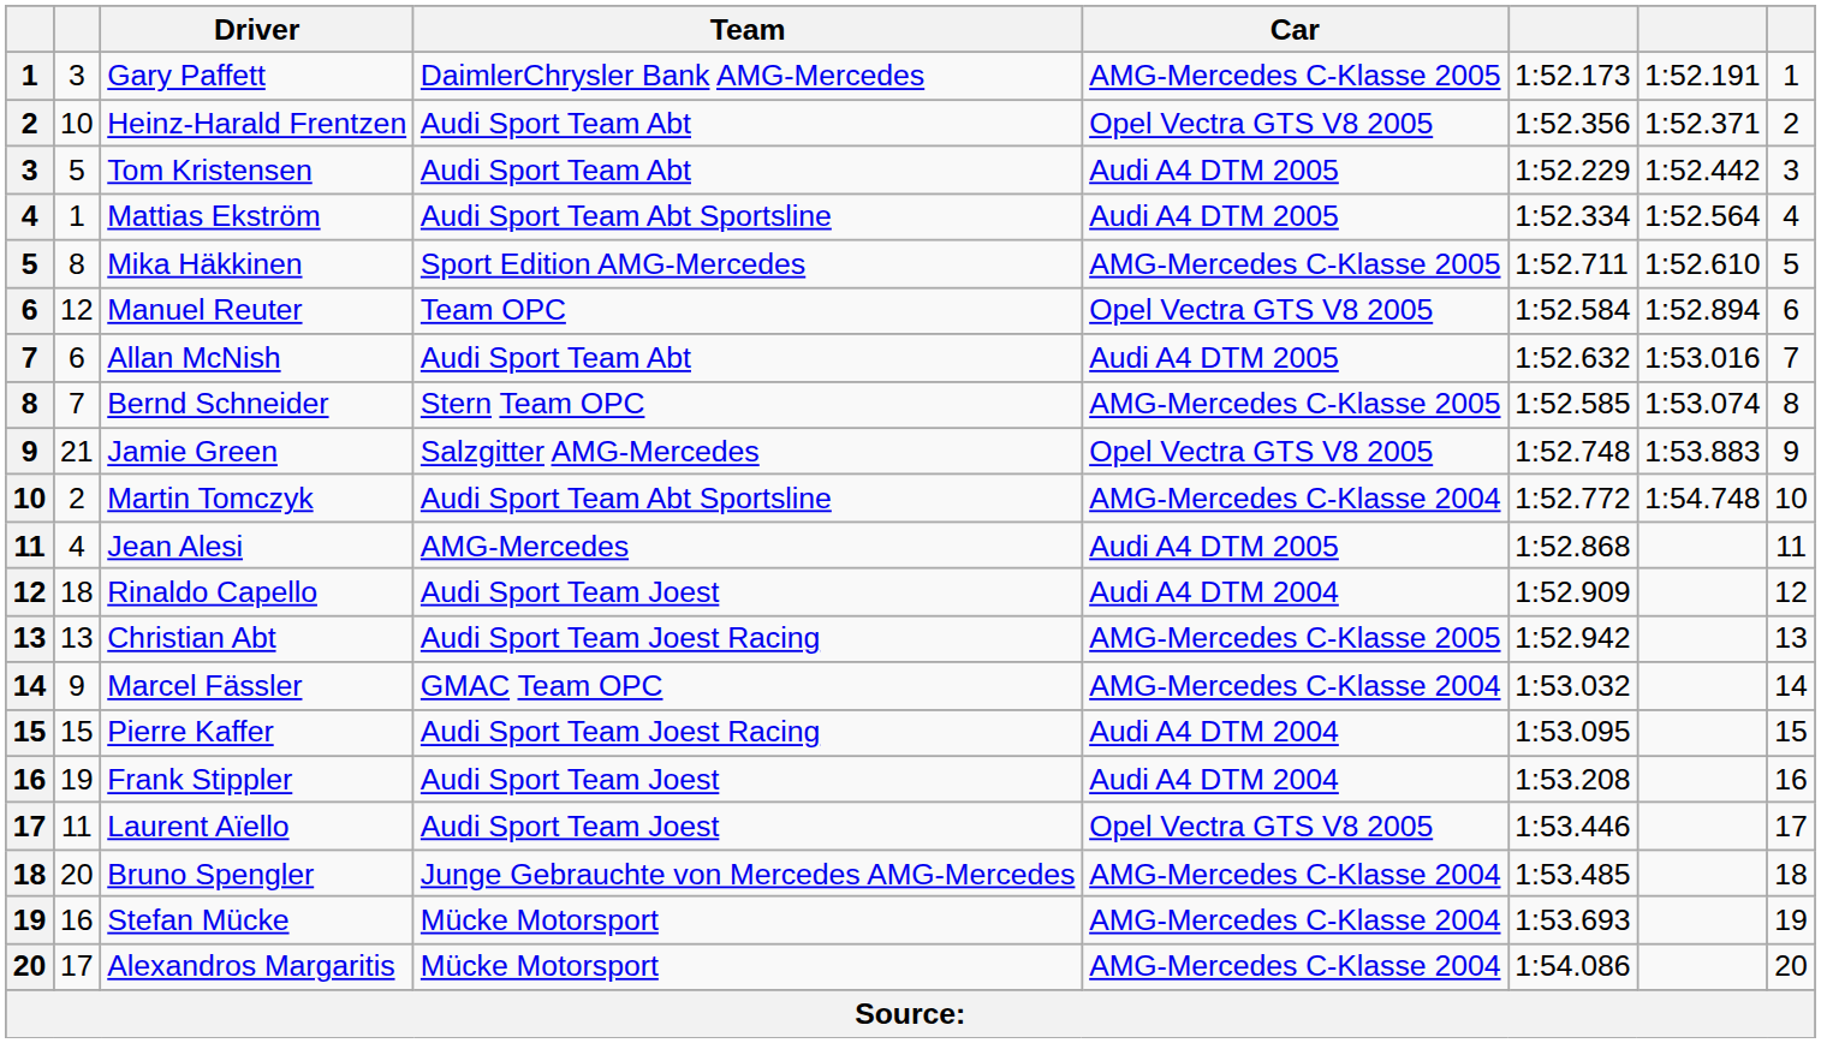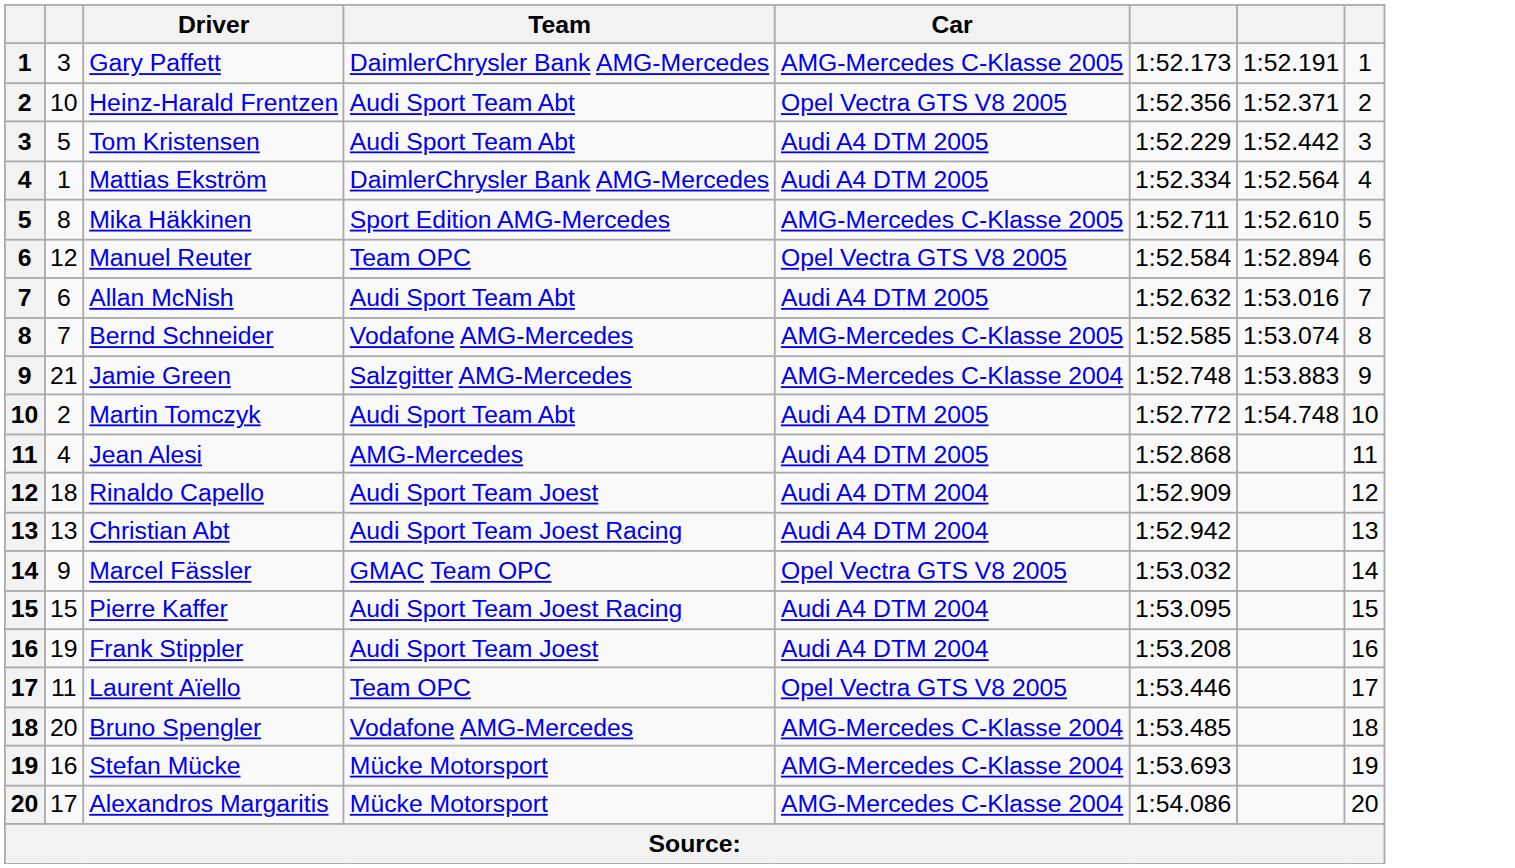Mattias Ekström | Team: Audi Sport Team Abt Sportsline -> DaimlerChrysler Bank AMG-Mercedes
Bernd Schneider | Team: Stern Team OPC -> Vodafone AMG-Mercedes
Jamie Green | Car: Opel Vectra GTS V8 2005 -> AMG-Mercedes C-Klasse 2004
Martin Tomczyk | Team: Audi Sport Team Abt Sportsline -> Audi Sport Team Abt
Martin Tomczyk | Car: AMG-Mercedes C-Klasse 2004 -> Audi A4 DTM 2005
Christian Abt | Car: AMG-Mercedes C-Klasse 2005 -> Audi A4 DTM 2004
Marcel Fässler | Car: AMG-Mercedes C-Klasse 2004 -> Opel Vectra GTS V8 2005
Laurent Aïello | Team: Audi Sport Team Joest -> Team OPC
Bruno Spengler | Team: Junge Gebrauchte von Mercedes AMG-Mercedes -> Vodafone AMG-Mercedes
